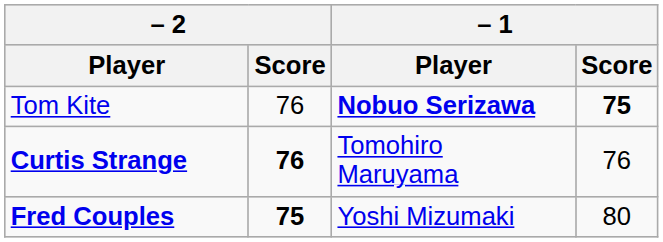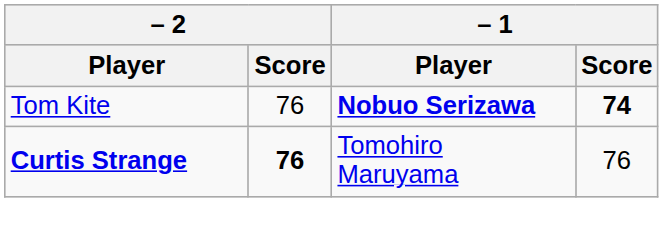Tom Kite | – 1 / Score: 75 -> 74
- row: Fred Couples | 75 | Yoshi Mizumaki | 80
